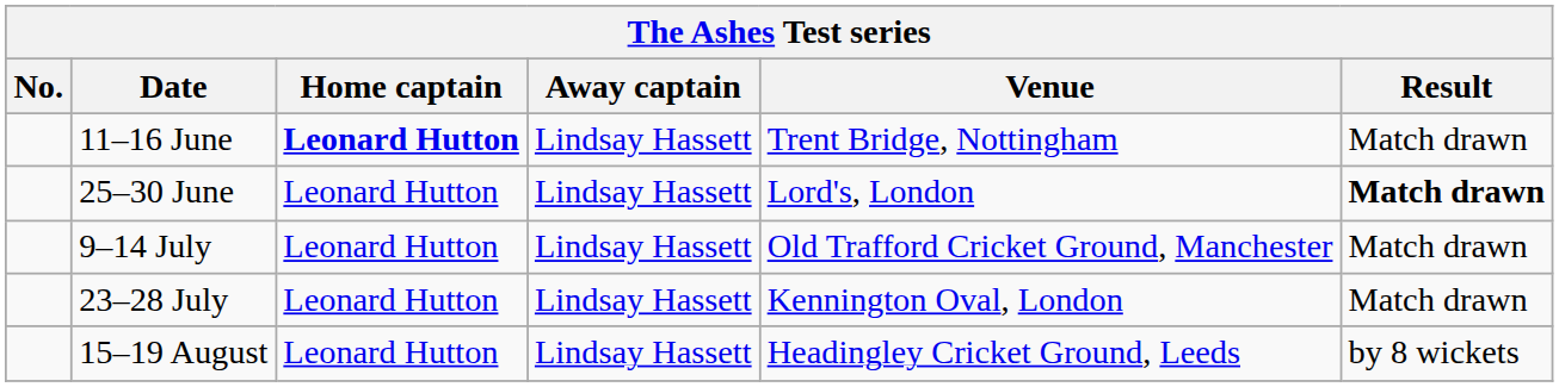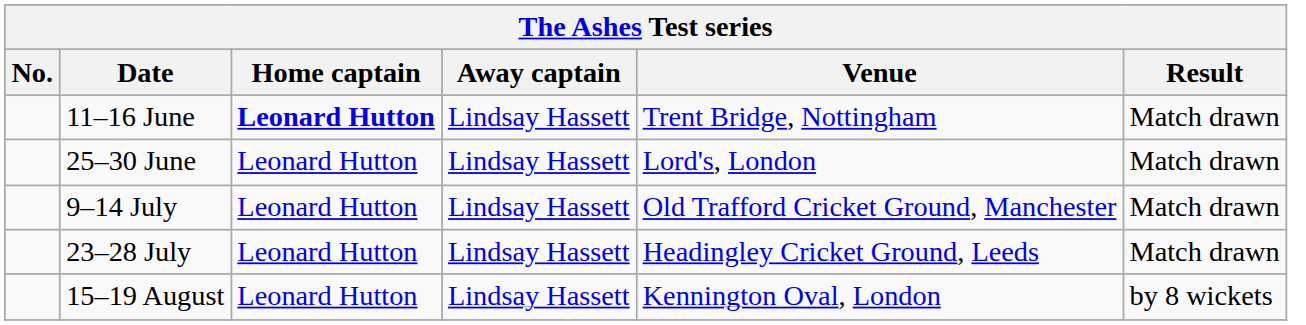25–30 June | Result: bold -> normal
23–28 July | Venue: Kennington Oval, London -> Headingley Cricket Ground, Leeds
15–19 August | Venue: Headingley Cricket Ground, Leeds -> Kennington Oval, London
